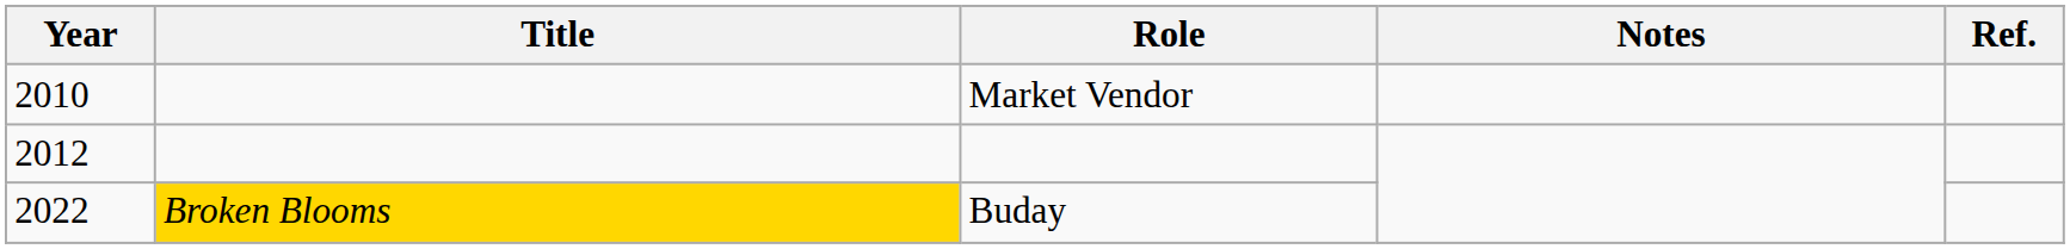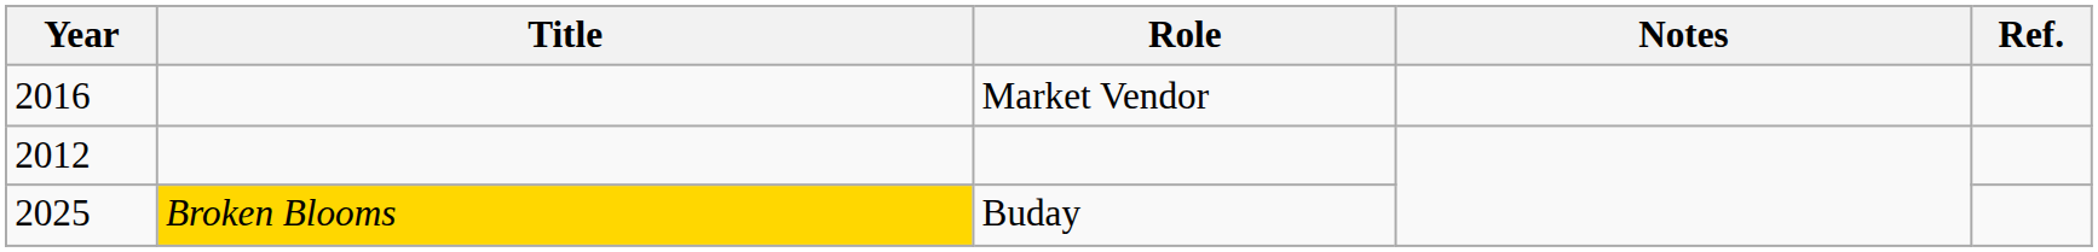Market Vendor | Year: 2010 -> 2016
Buday | Year: 2022 -> 2025
